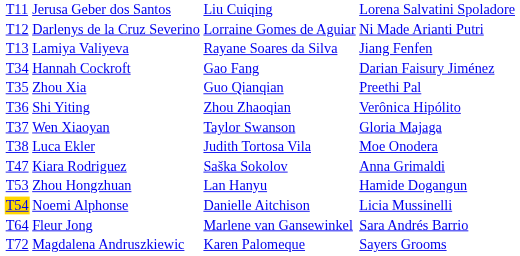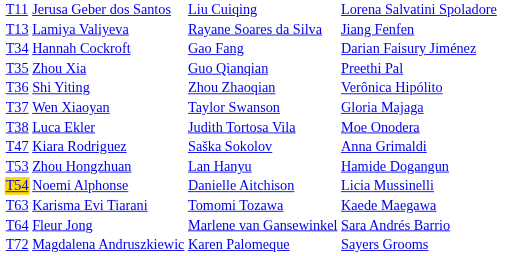- row: T12 | Darlenys de la Cruz Severino | Lorraine Gomes de Aguiar | Ni Made Arianti Putri
+ row: T63 | Karisma Evi Tiarani | Tomomi Tozawa | Kaede Maegawa
